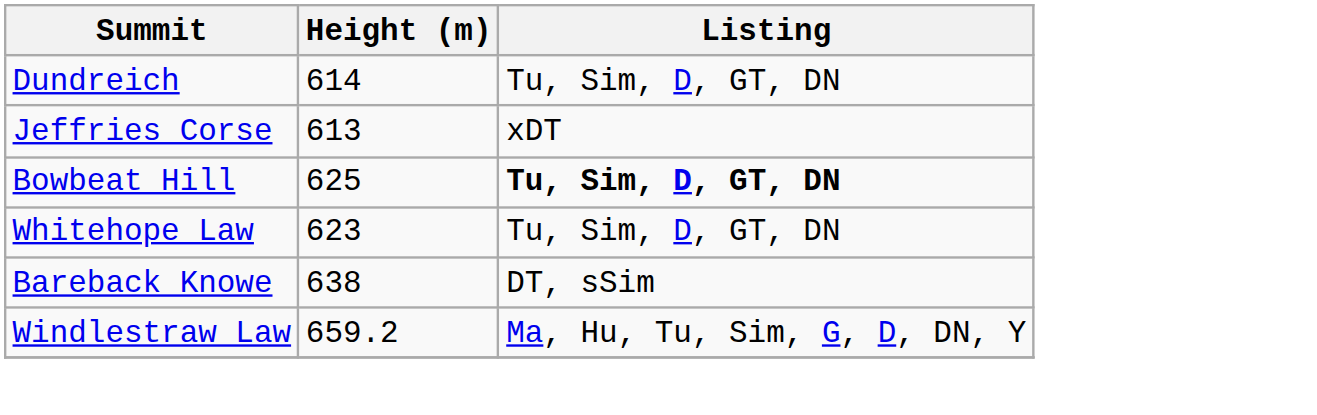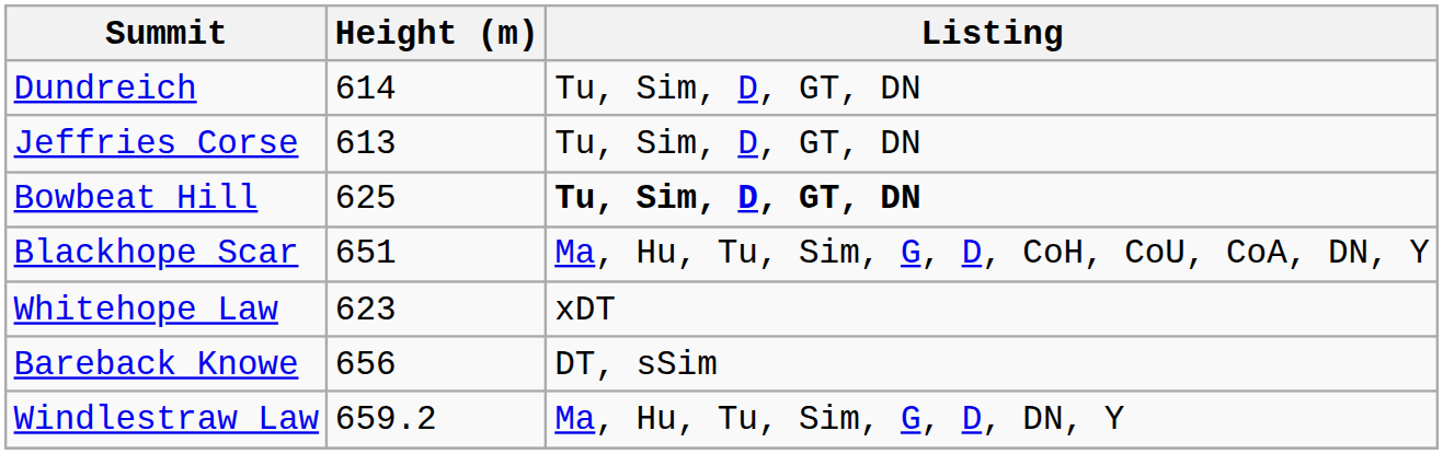Jeffries Corse | Listing: xDT -> Tu, Sim, D, GT, DN
+ row: Blackhope Scar | 651 | Ma, Hu, Tu, Sim, G, D, CoH, CoU, CoA, DN, Y
Whitehope Law | Listing: Tu, Sim, D, GT, DN -> xDT
Bareback Knowe | Height (m): 638 -> 656
